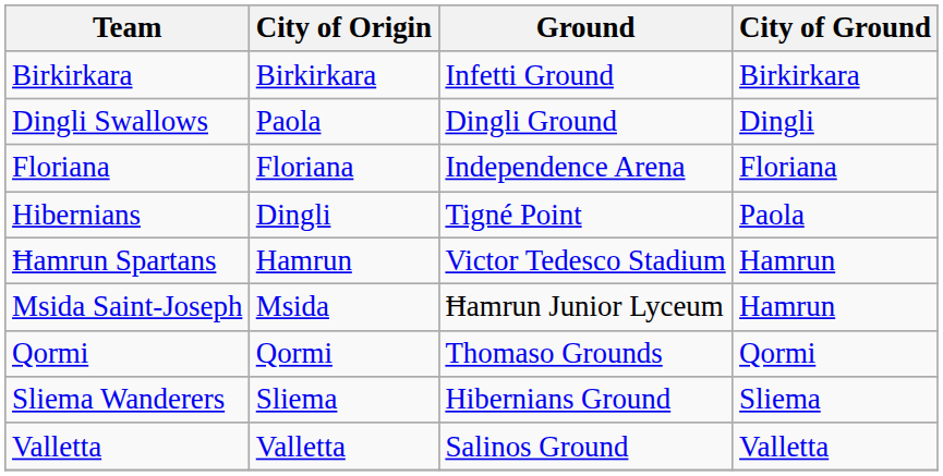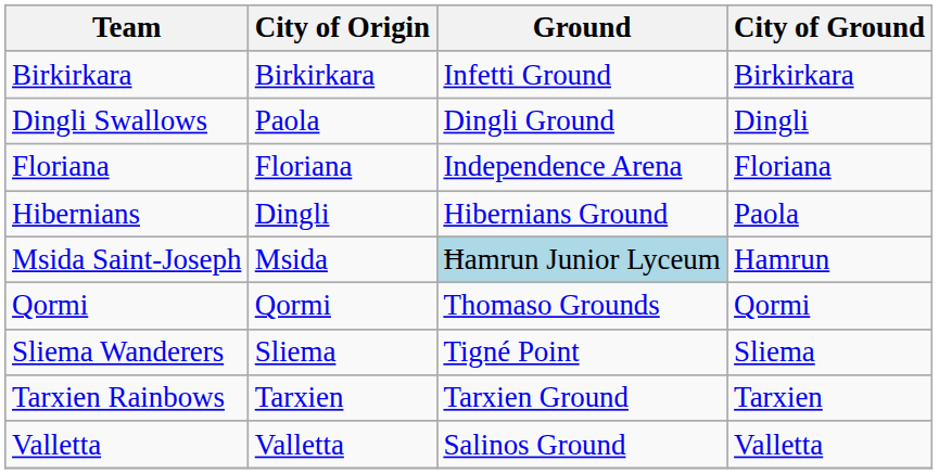Hibernians | Ground: Tigné Point -> Hibernians Ground
- row: Ħamrun Spartans | Hamrun | Victor Tedesco Stadium | Hamrun
Msida Saint-Joseph | Ground: no background -> lightblue background
Sliema Wanderers | Ground: Hibernians Ground -> Tigné Point
+ row: Tarxien Rainbows | Tarxien | Tarxien Ground | Tarxien
